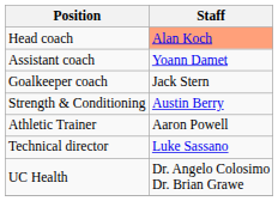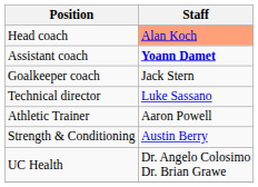Assistant coach | Staff: normal -> bold
rows swapped: Technical director <-> Strength & Conditioning
